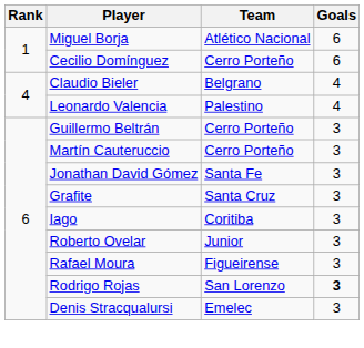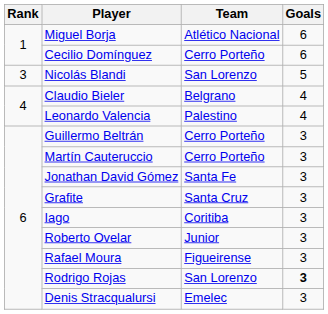+ row: 3 | Nicolás Blandi | San Lorenzo | 5
